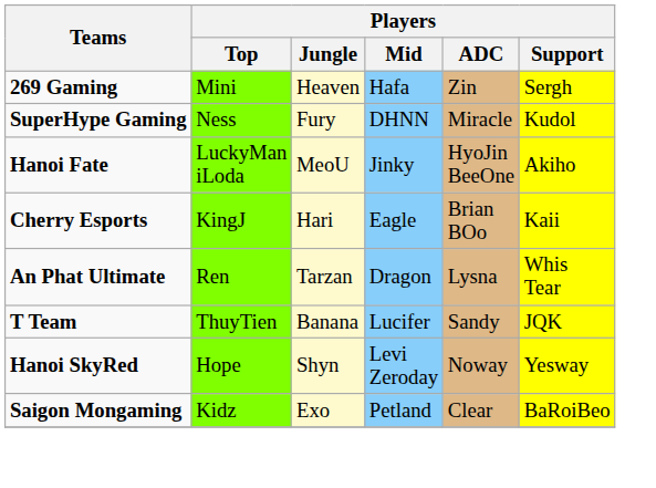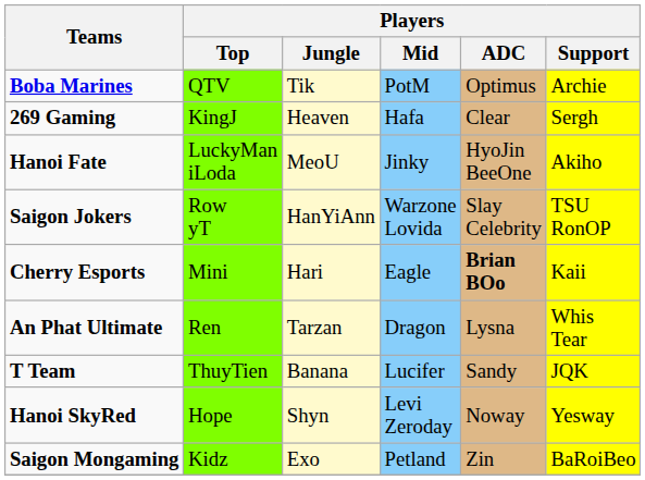+ row: Boba Marines | QTV | Tik | PotM | Optimus | Archie
269 Gaming | Players / Top: Mini -> KingJ
269 Gaming | Players / ADC: Zin -> Clear
- row: SuperHype Gaming | Ness | Fury | DHNN | Miracle | Kudol
+ row: Saigon Jokers | Row yT | HanYiAnn | Warzone Lovida | Slay Celebrity | TSU RonOP
Cherry Esports | Players / Top: KingJ -> Mini
Cherry Esports | Players / ADC: normal -> bold
Saigon Mongaming | Players / ADC: Clear -> Zin
